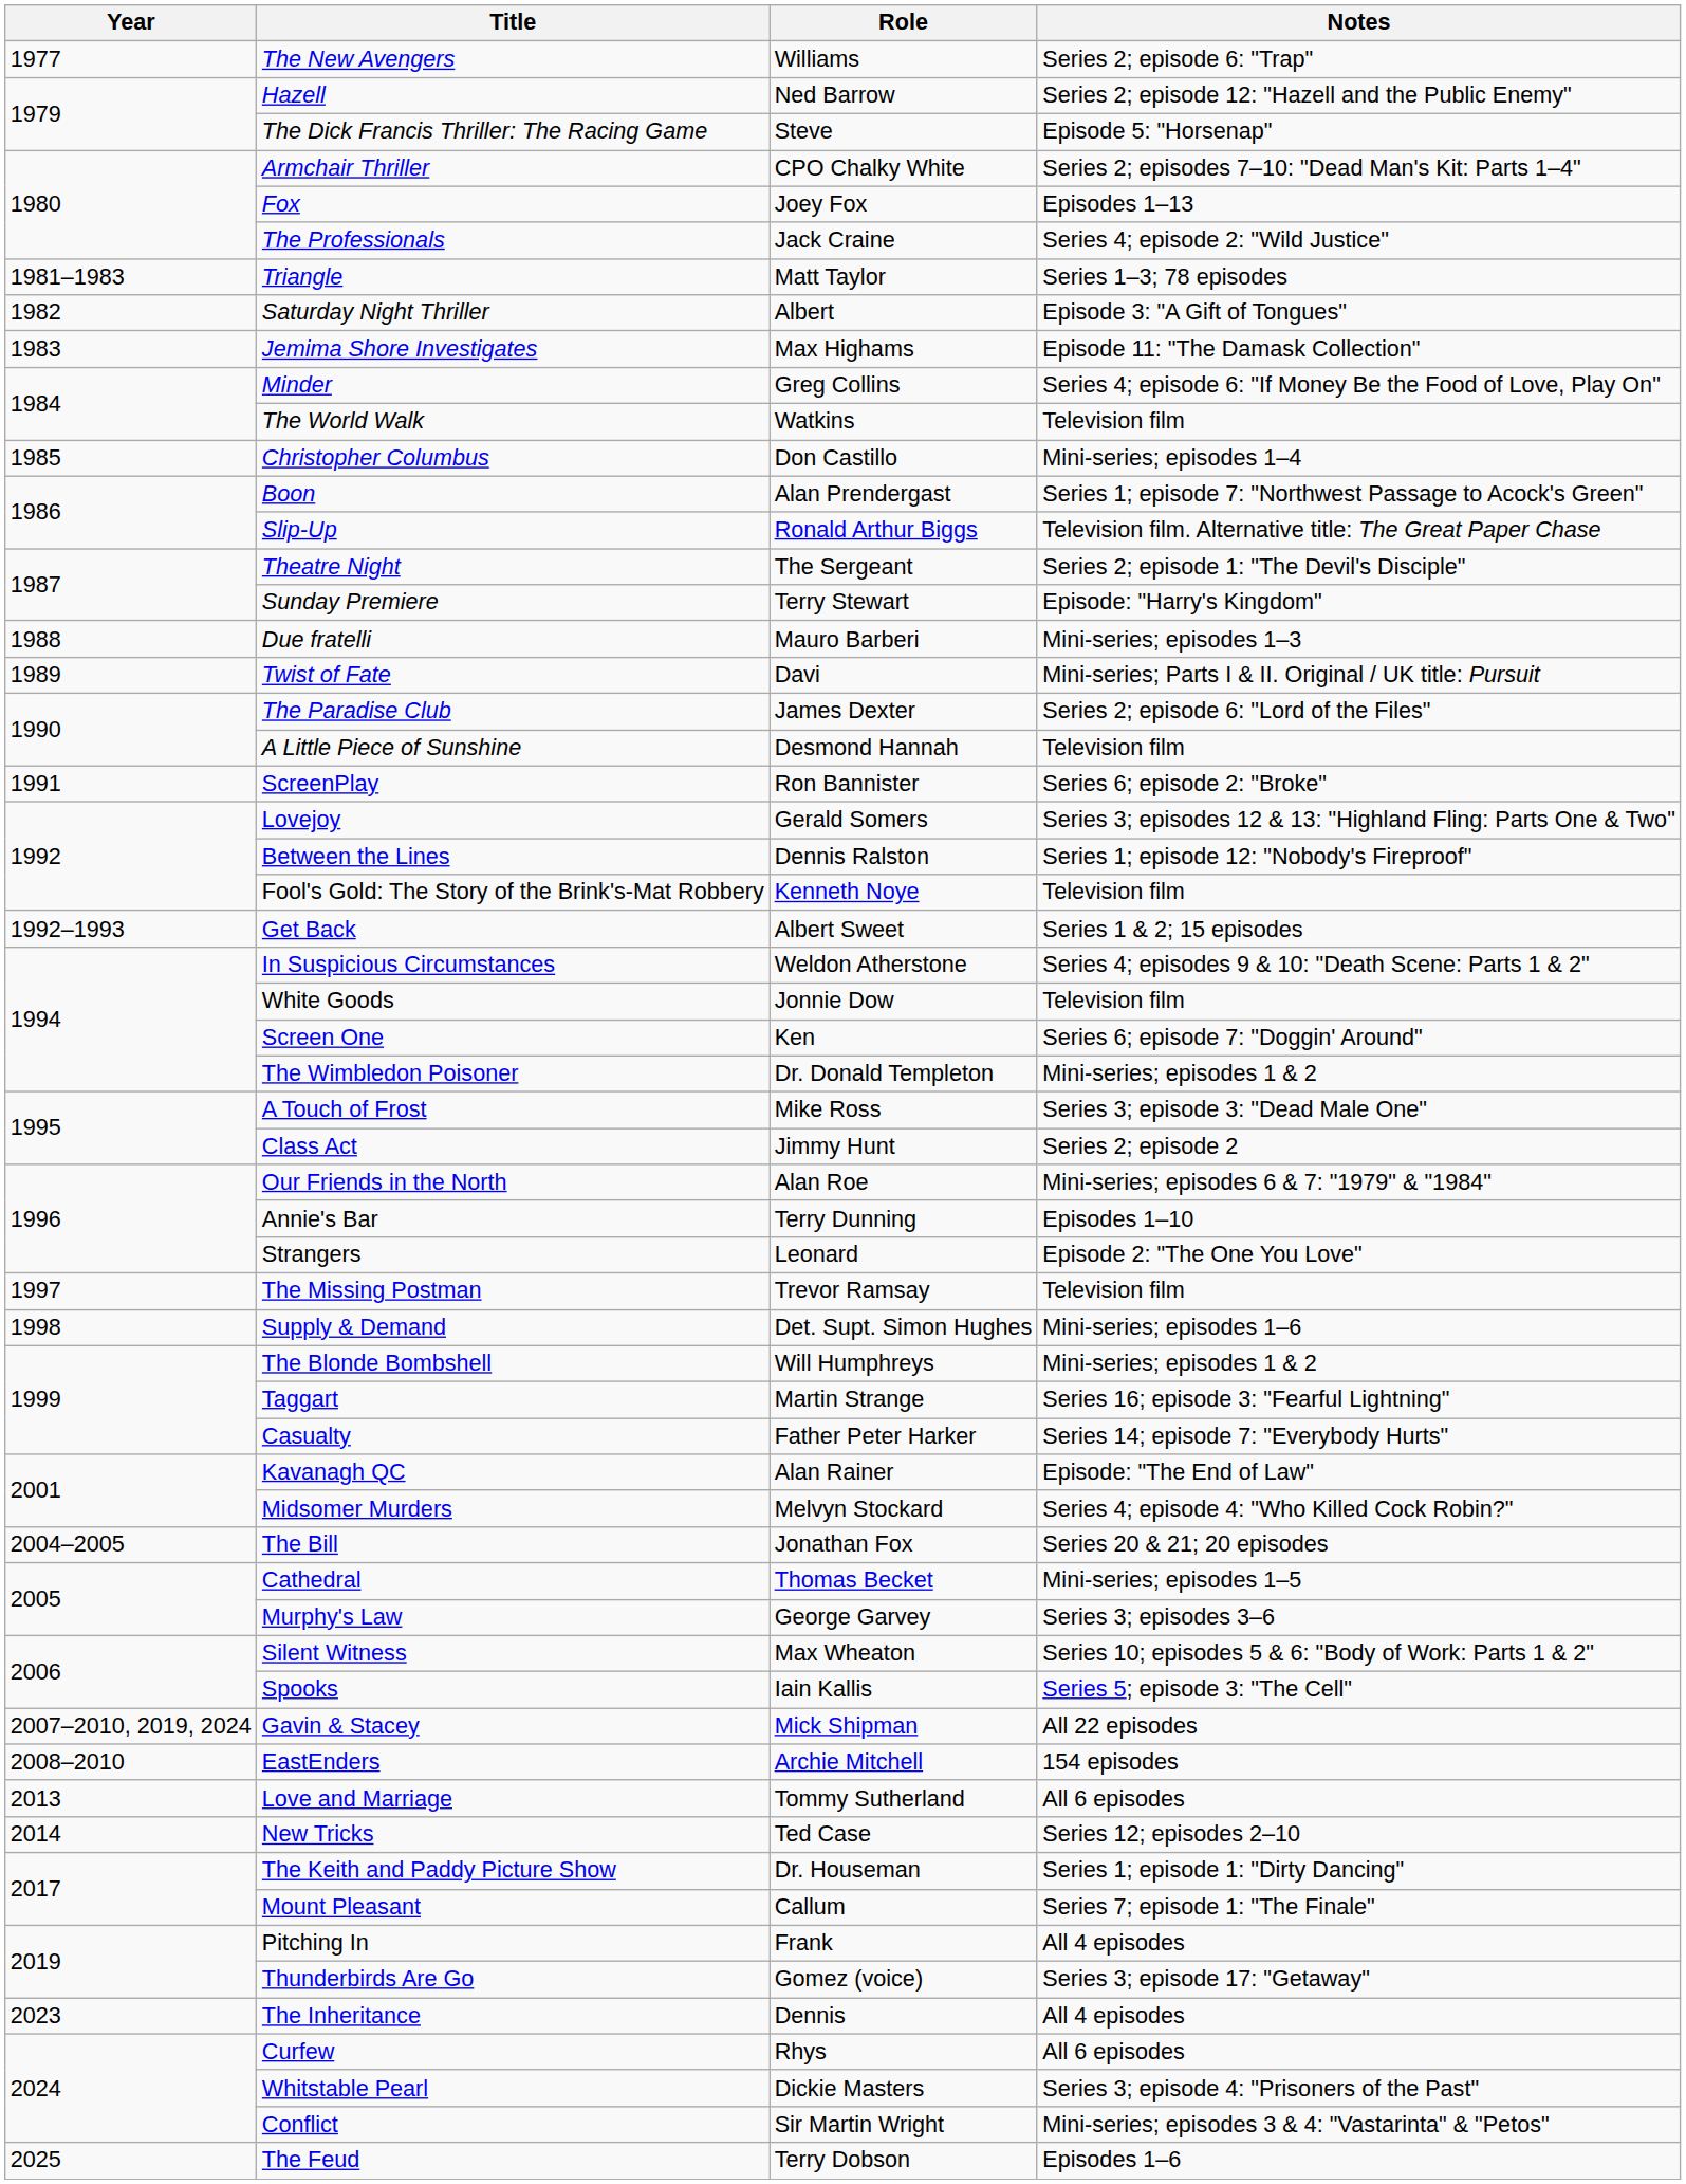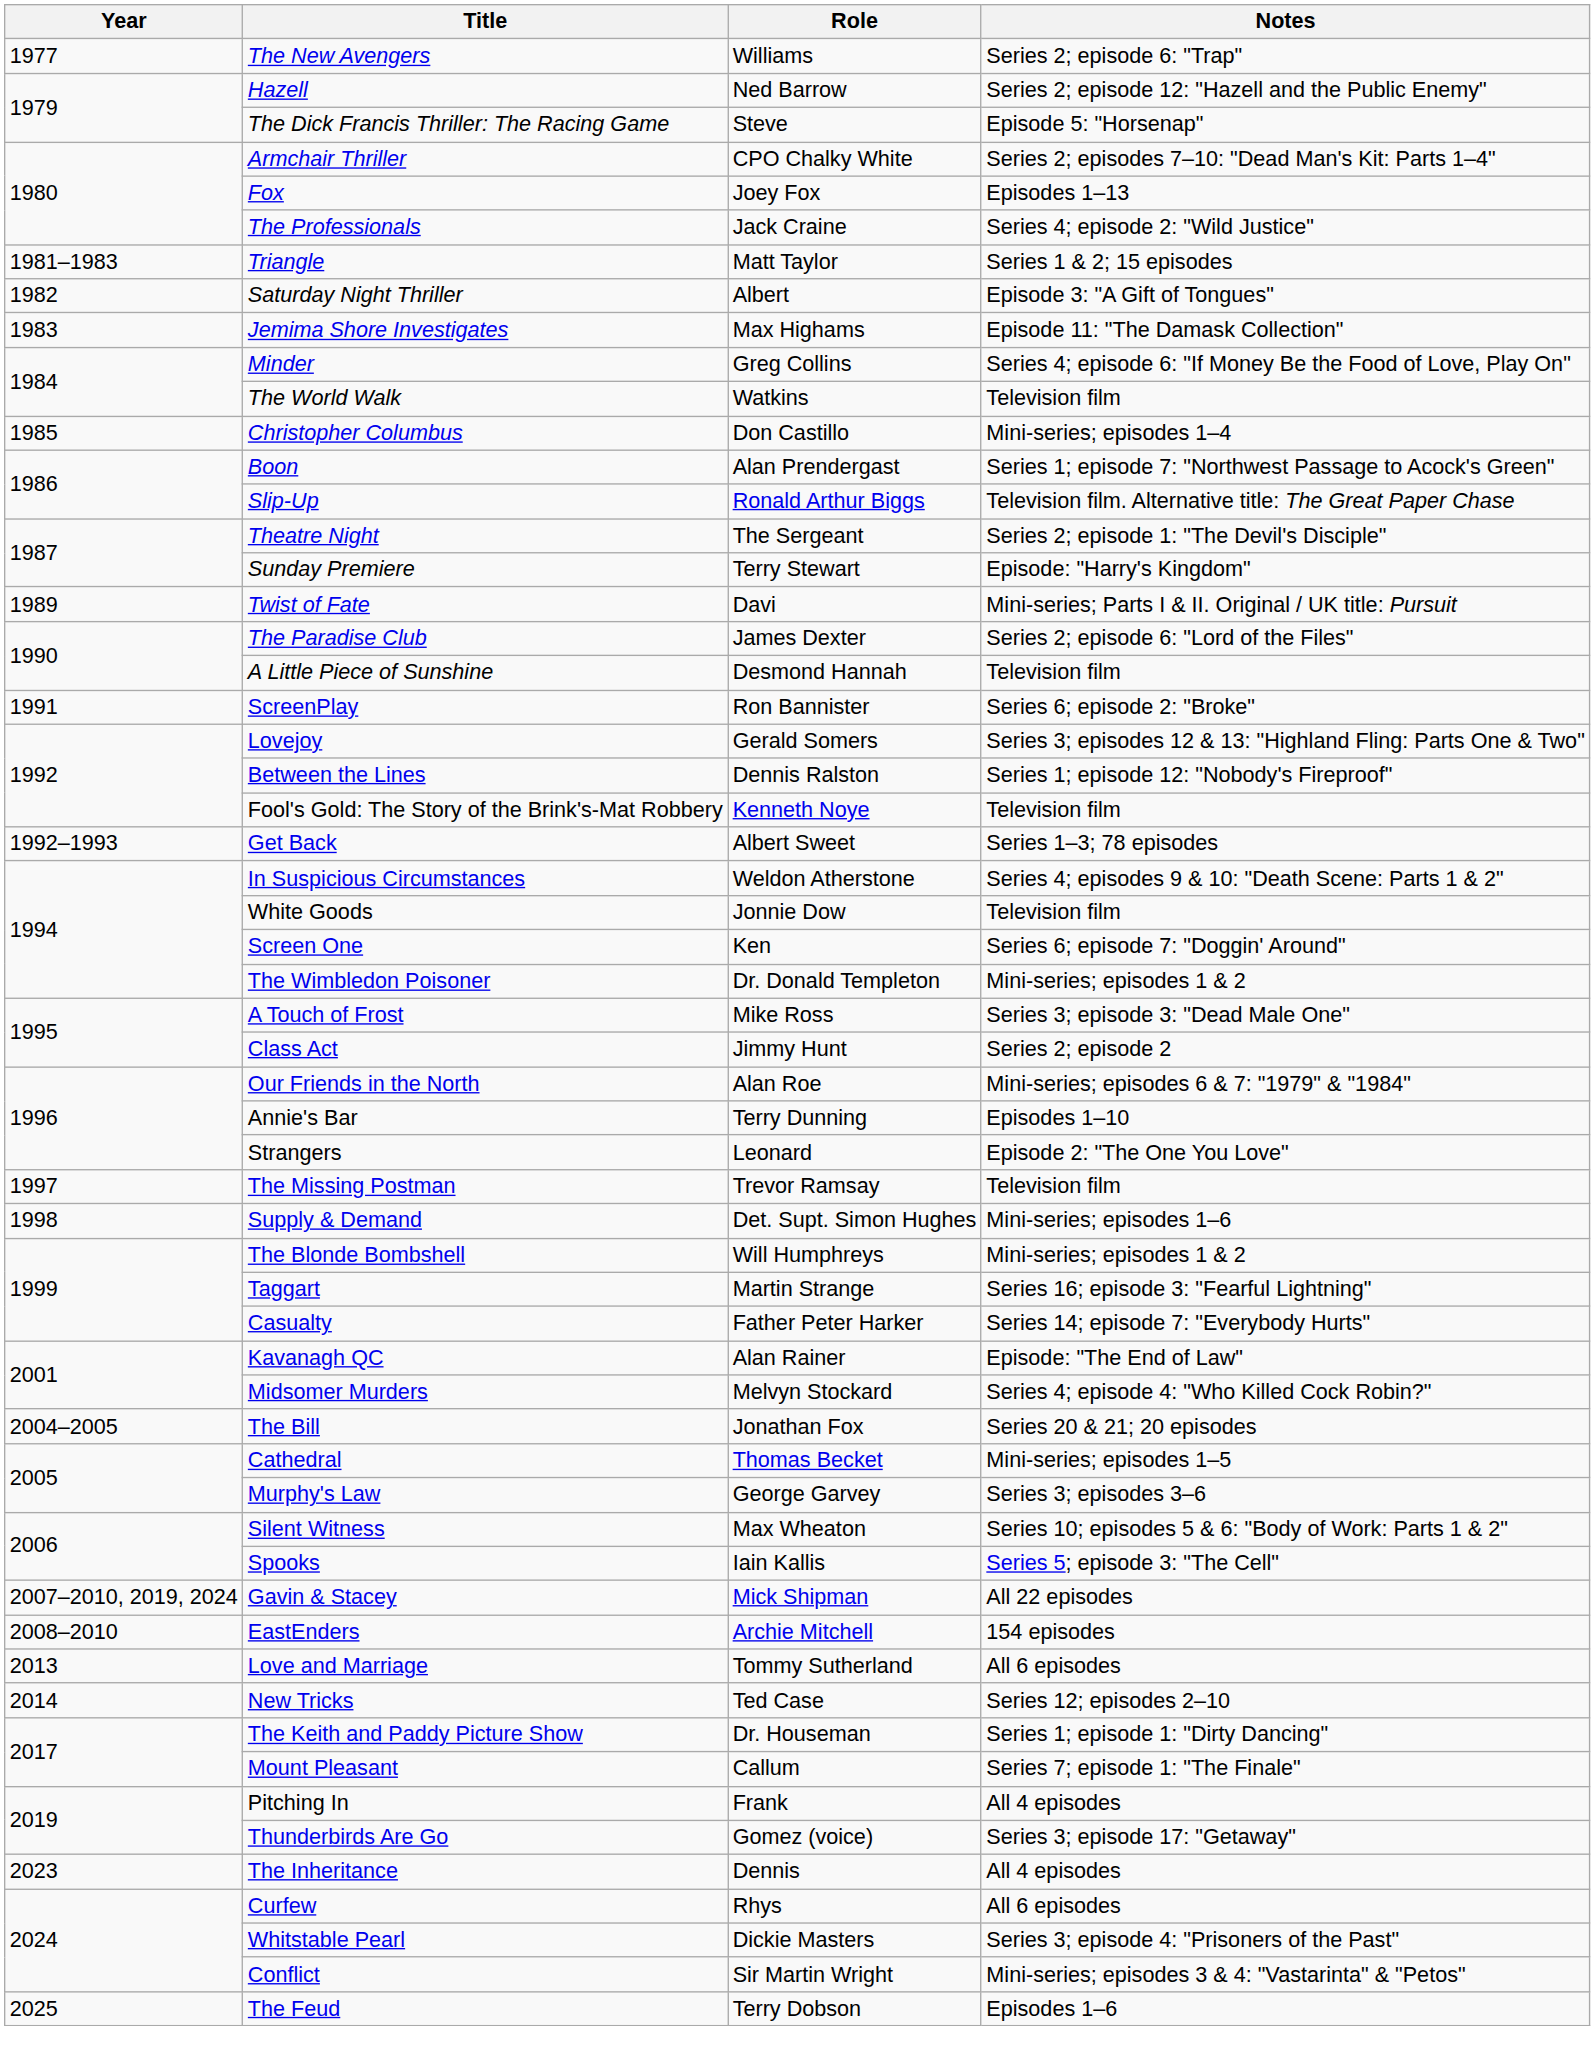Triangle | Notes: Series 1–3; 78 episodes -> Series 1 & 2; 15 episodes
- row: 1988 | Due fratelli | Mauro Barberi | Mini-series; episodes 1–3
Get Back | Notes: Series 1 & 2; 15 episodes -> Series 1–3; 78 episodes
